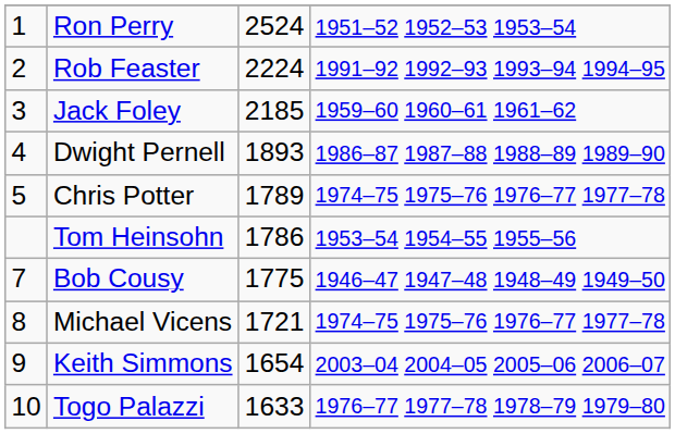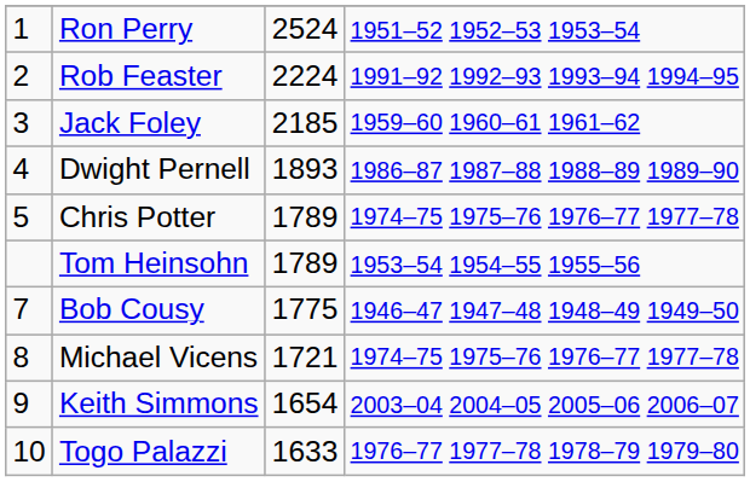Tom Heinsohn | column 3: 1786 -> 1789
